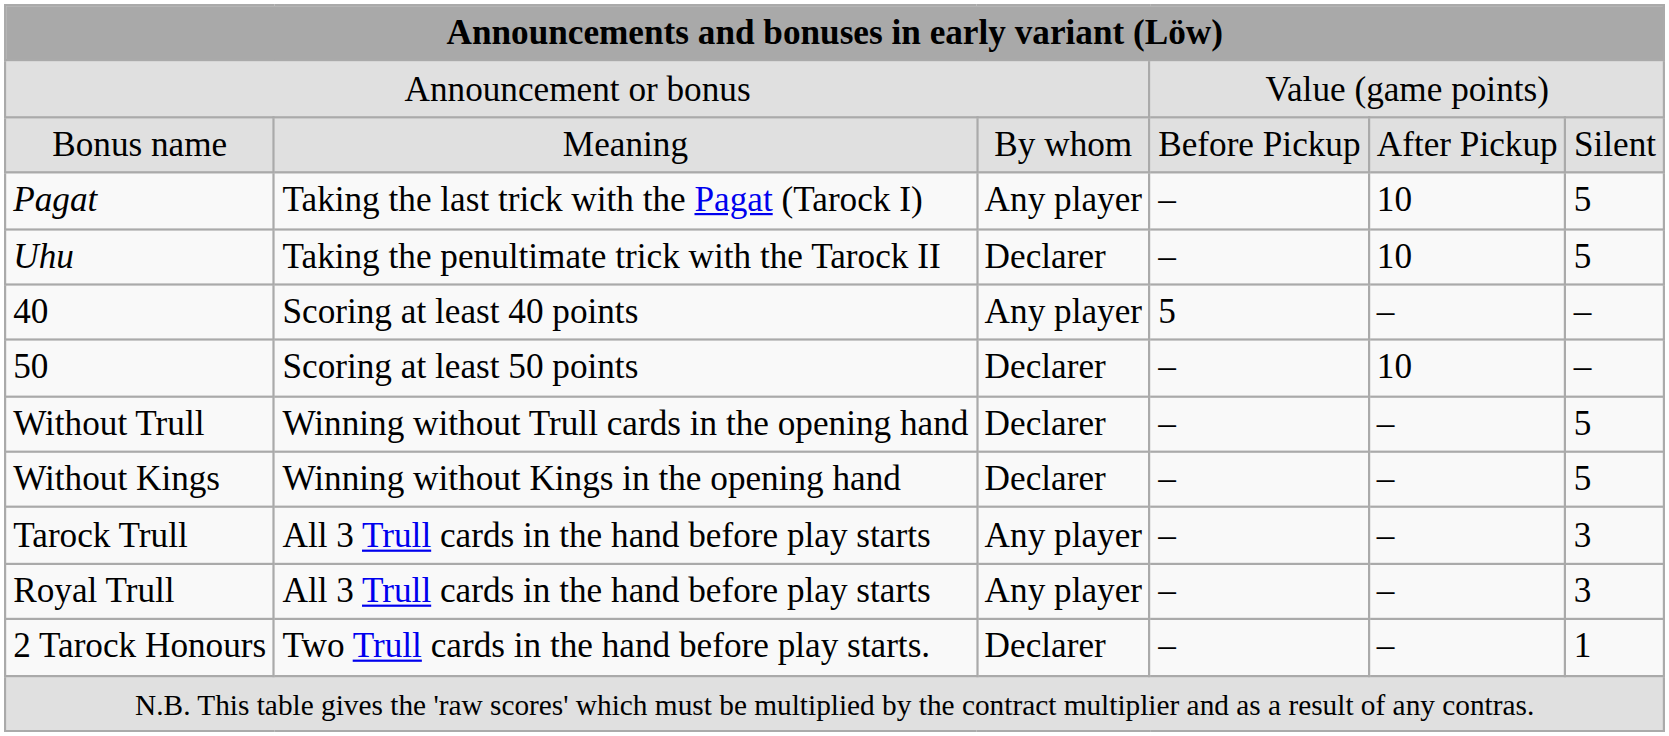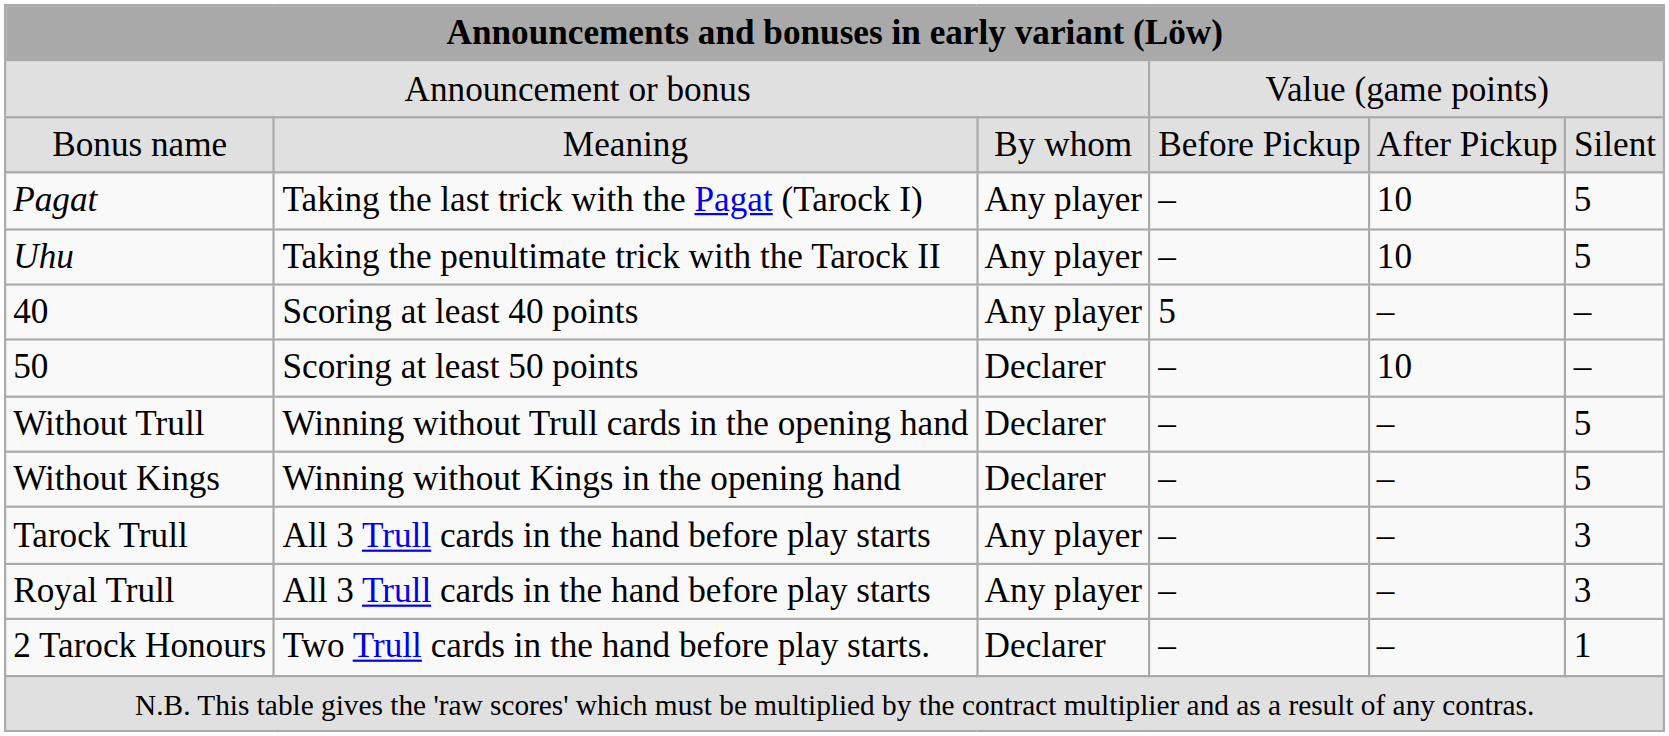Uhu | column 3: Declarer -> Any player
